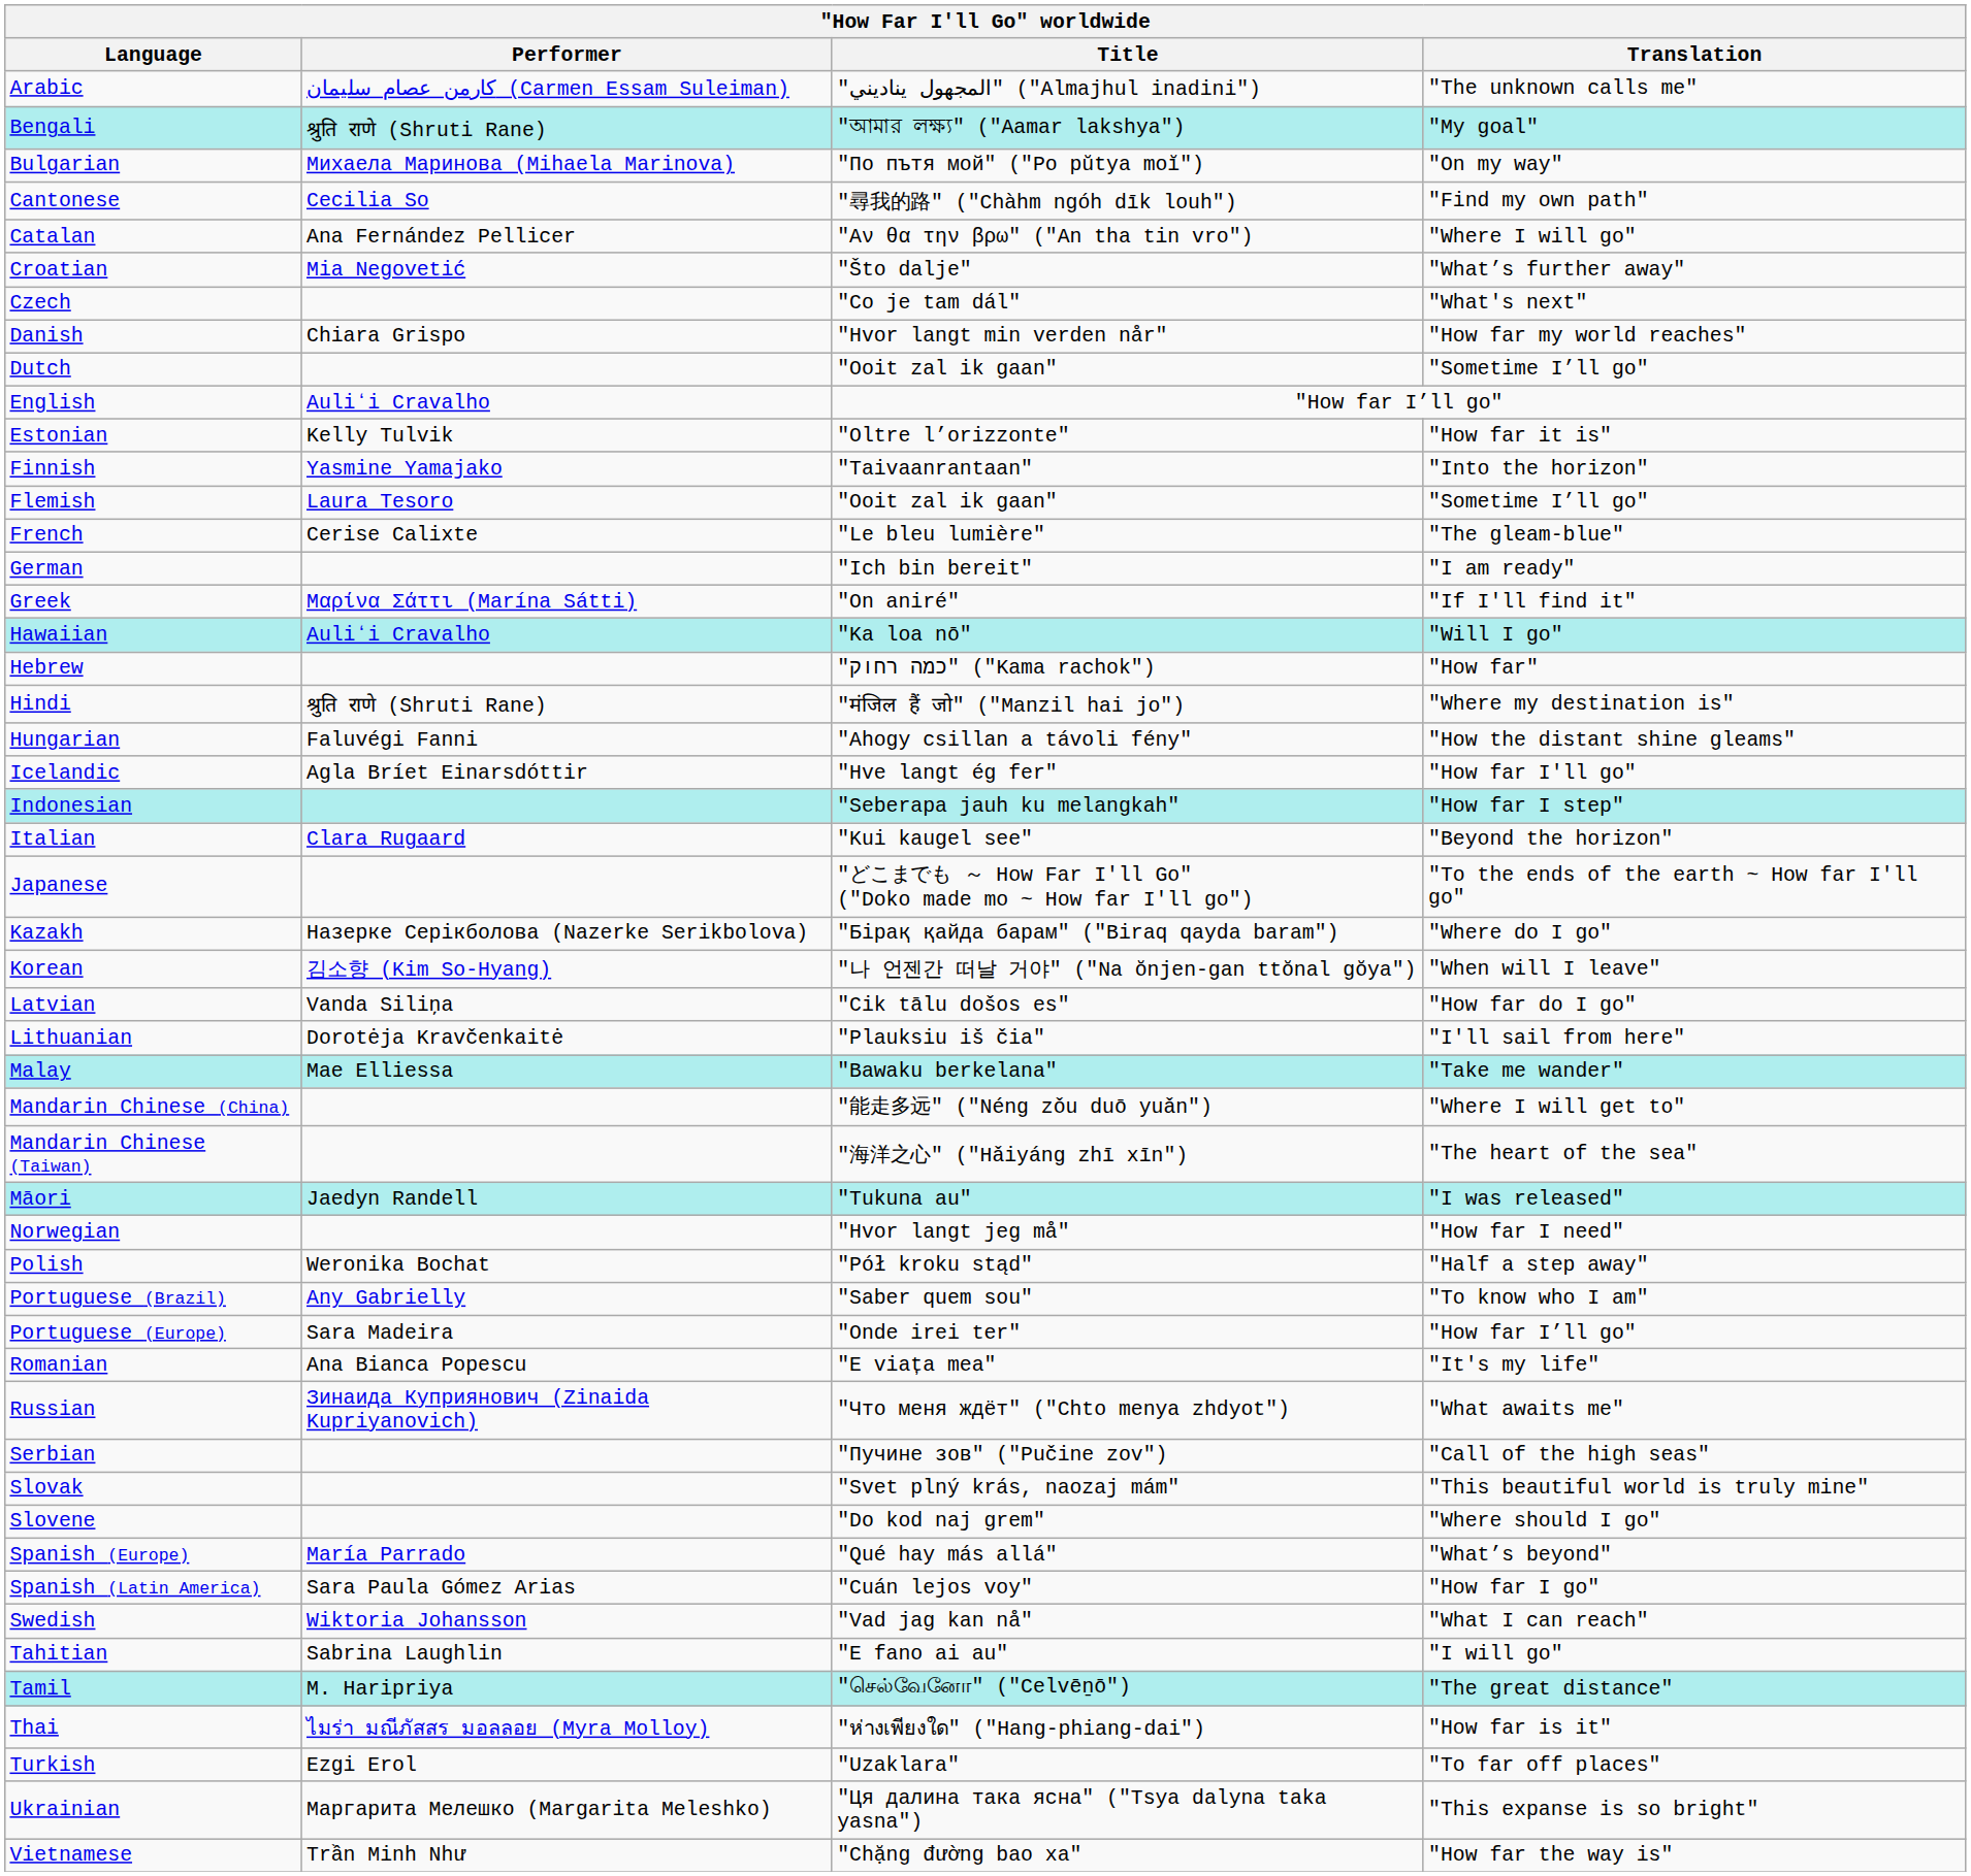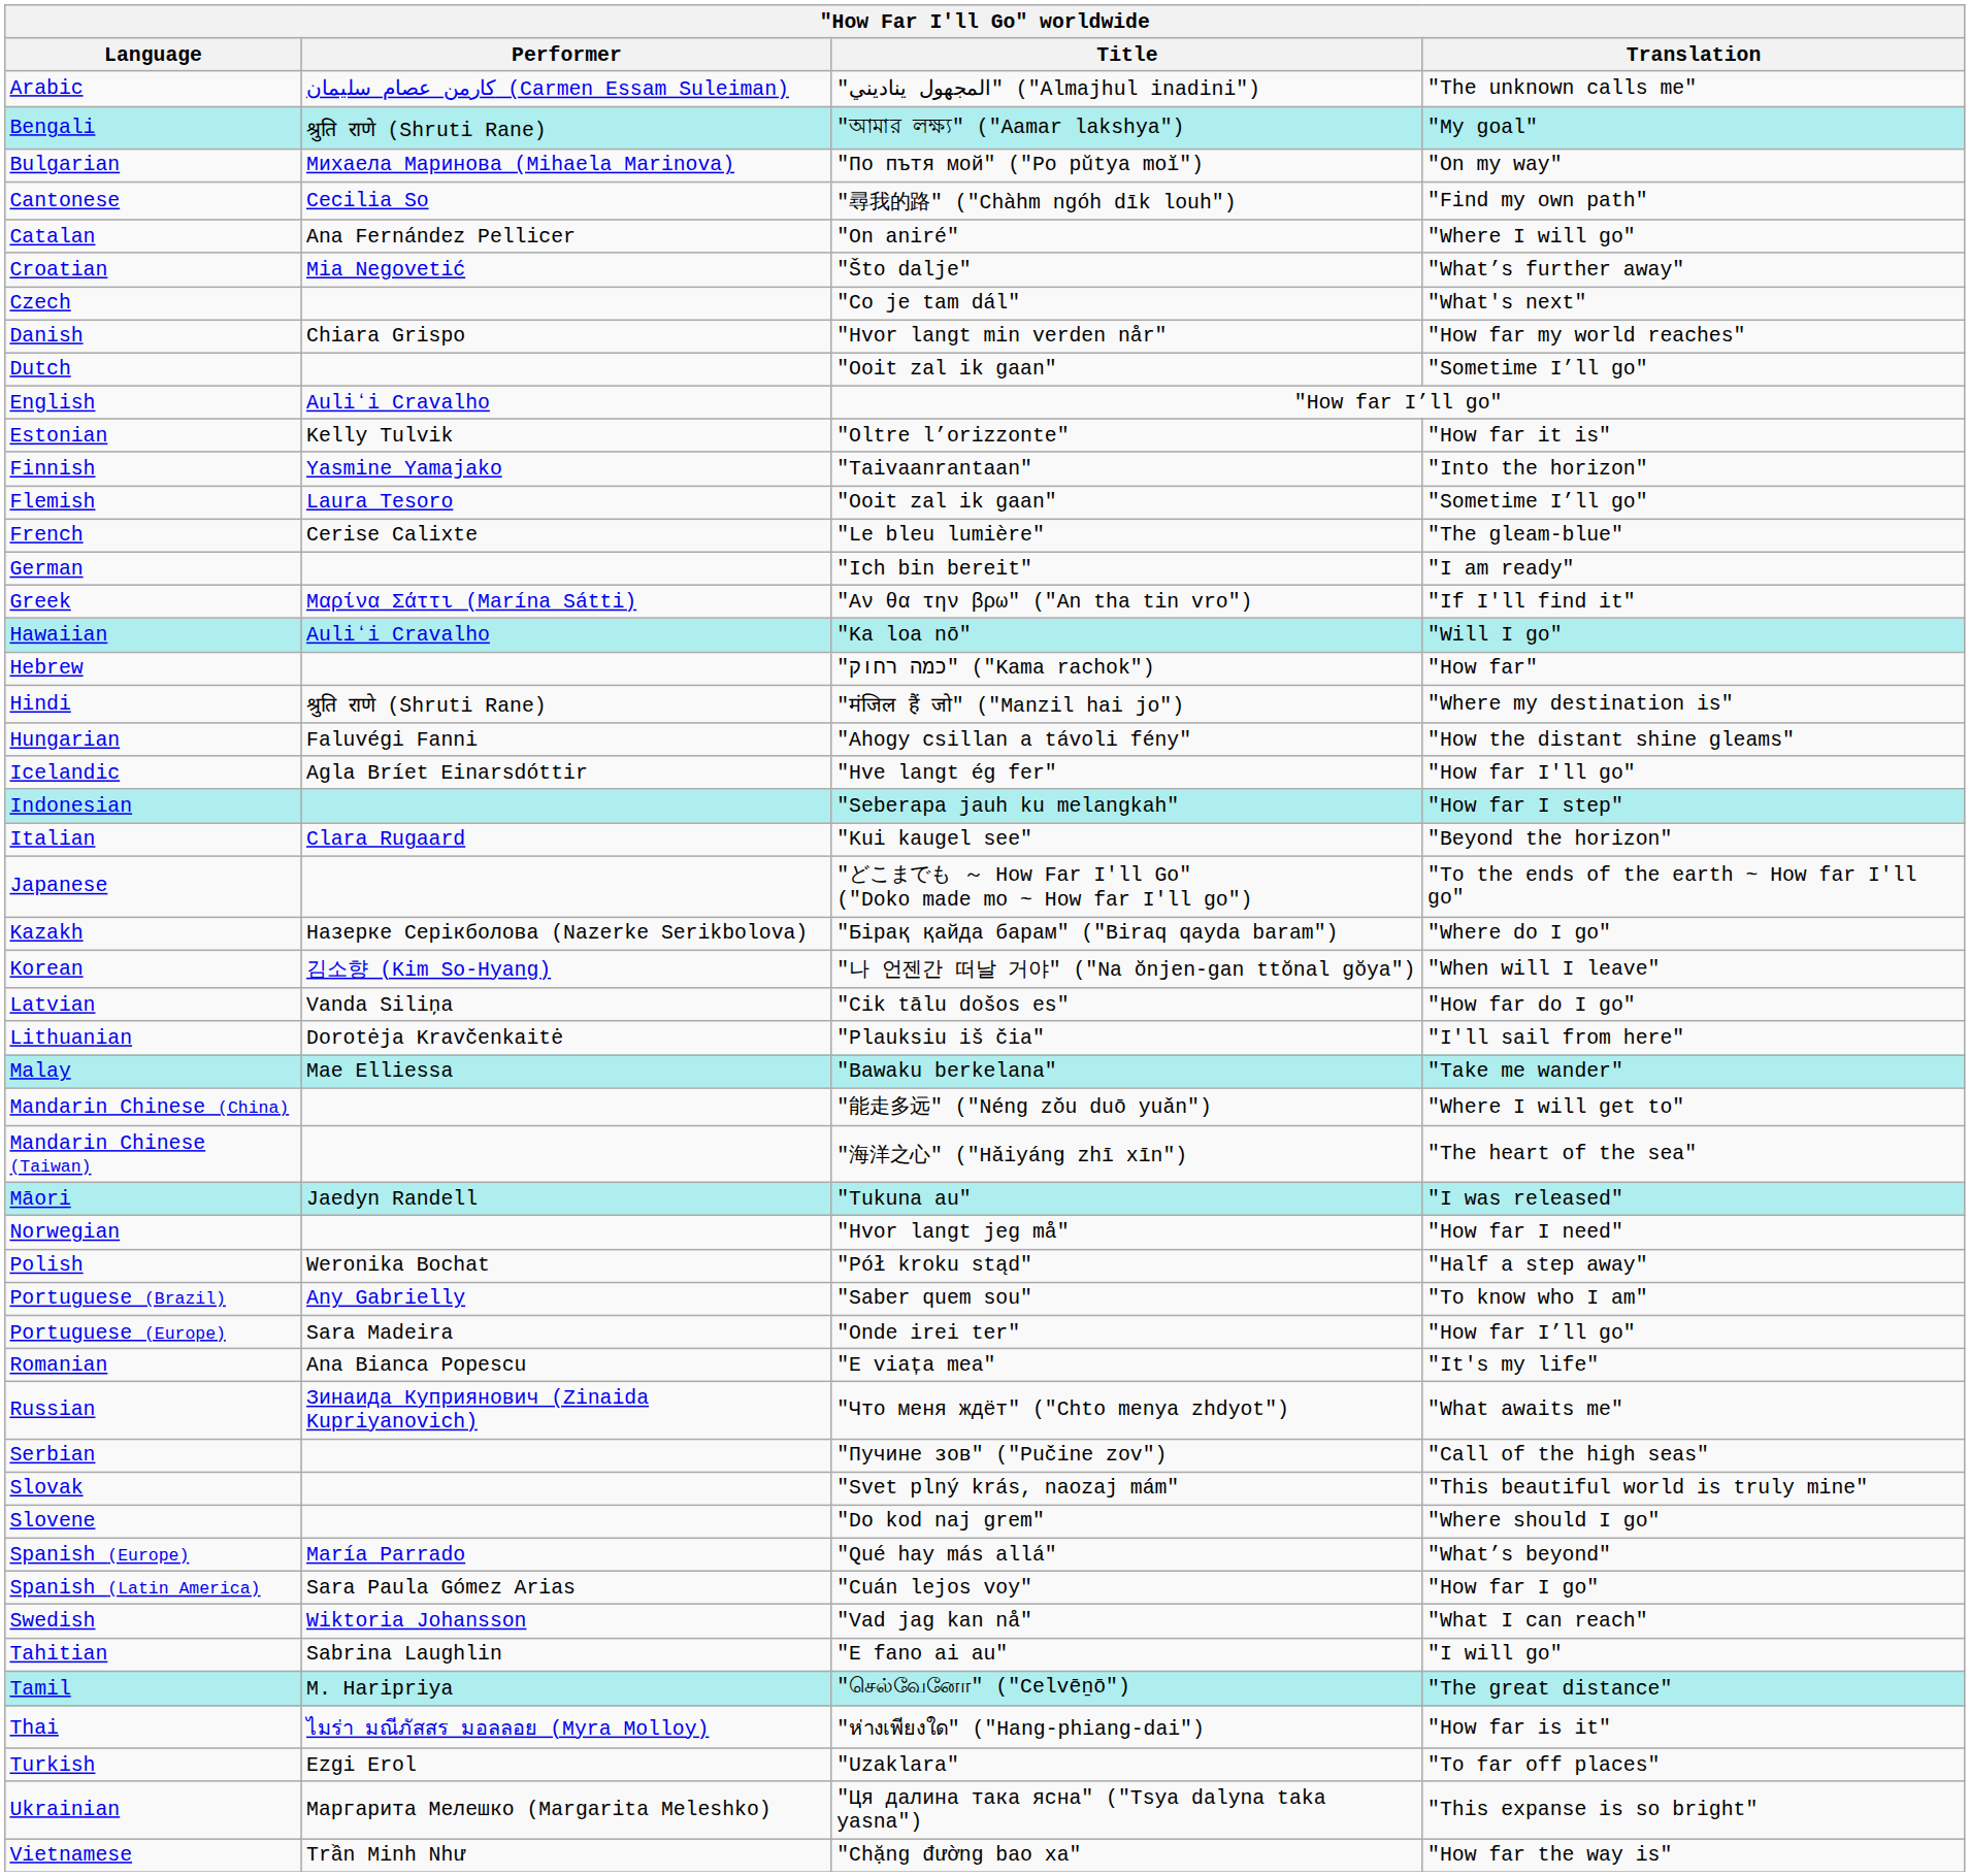Catalan | Title: "Αν θα την βρω" ("An tha tin vro") -> "On aniré"
Greek | Title: "On aniré" -> "Αν θα την βρω" ("An tha tin vro")
